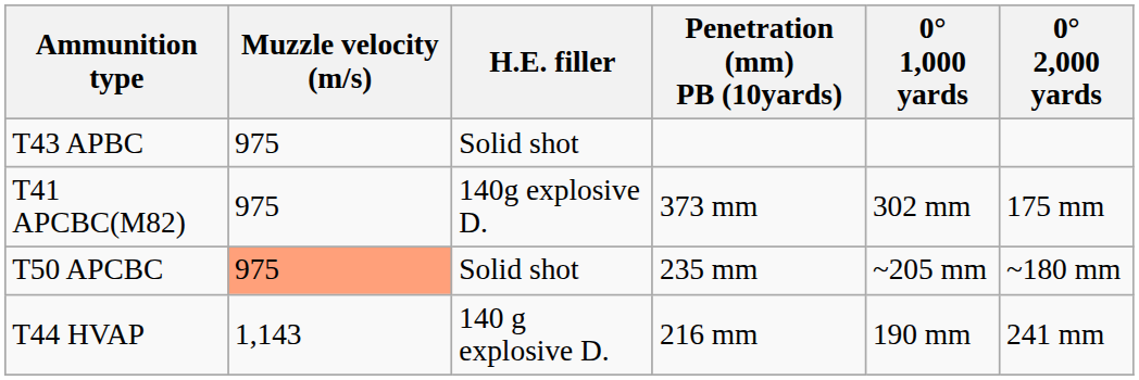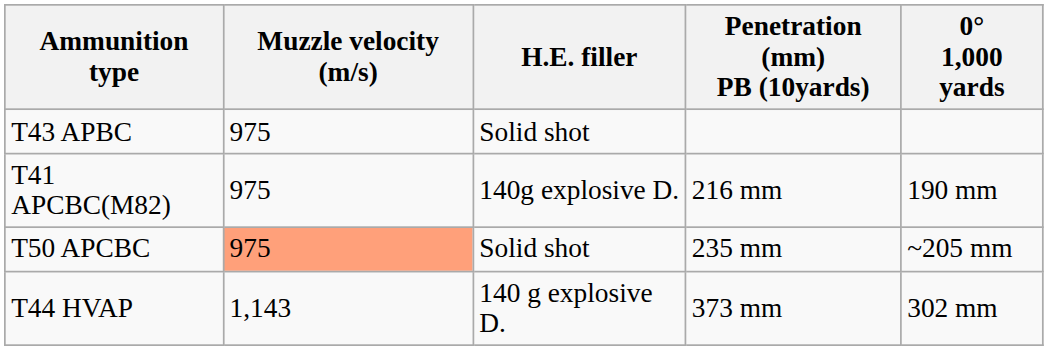- column: 0° 2,000 yards | 175 mm | ~180 mm | 241 mm
T41 APCBC(M82) | Penetration (mm) PB (10yards): 373 mm -> 216 mm
T41 APCBC(M82) | 0° 1,000 yards: 302 mm -> 190 mm
T44 HVAP | Penetration (mm) PB (10yards): 216 mm -> 373 mm
T44 HVAP | 0° 1,000 yards: 190 mm -> 302 mm
